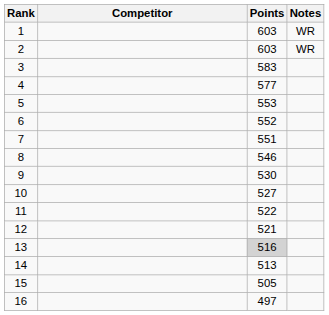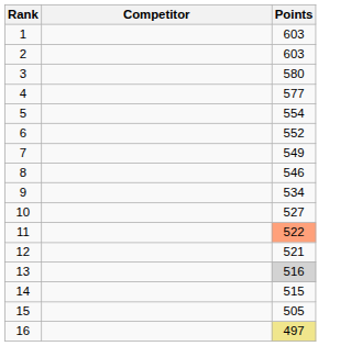- column: Notes | WR | WR
3 | Points: 583 -> 580
5 | Points: 553 -> 554
7 | Points: 551 -> 549
9 | Points: 530 -> 534
11 | Points: no background -> lightsalmon background
14 | Points: 513 -> 515
16 | Points: no background -> khaki background
